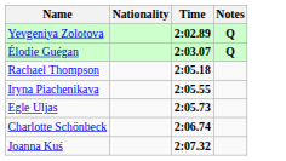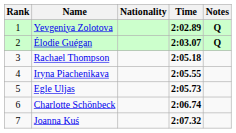+ column: Rank | 1 | 2 | 3 | 4 | 5 | 6 | 7
